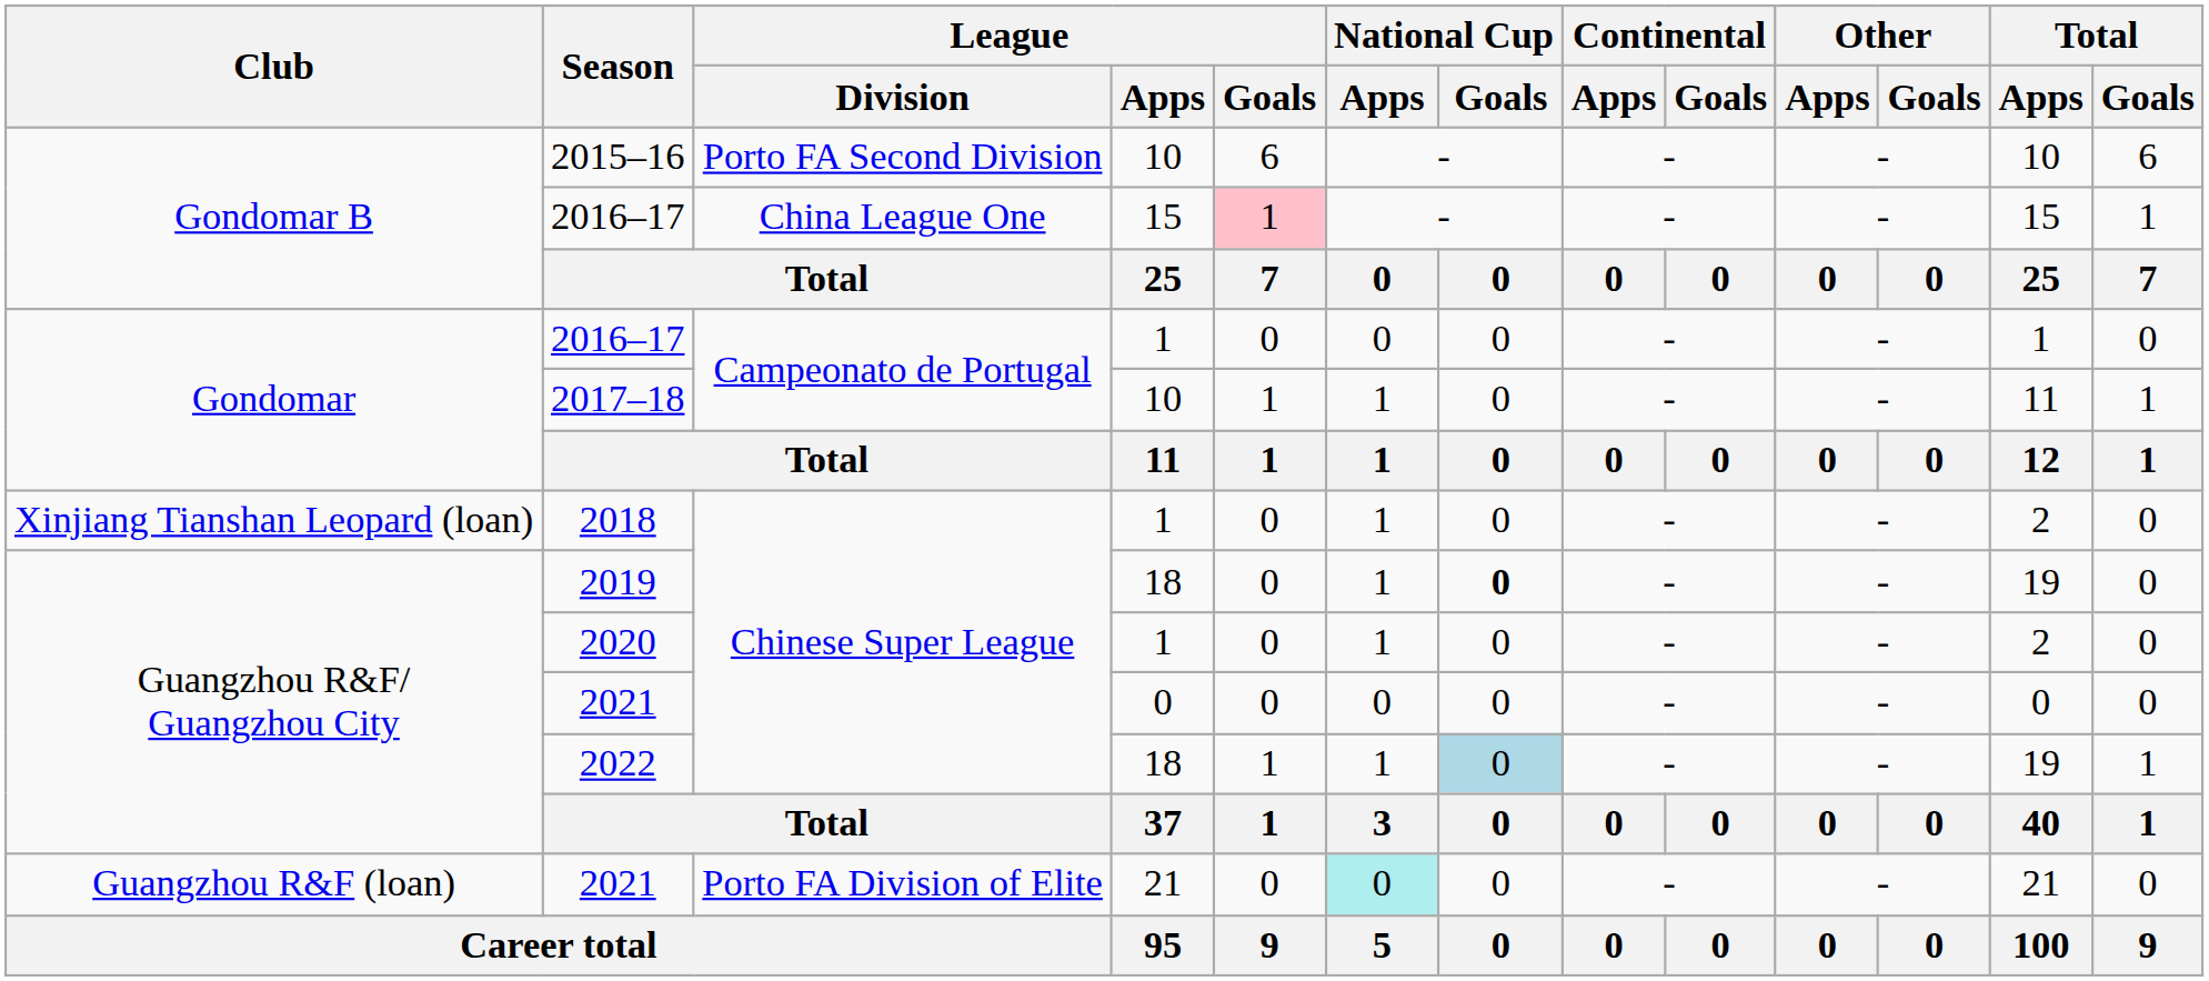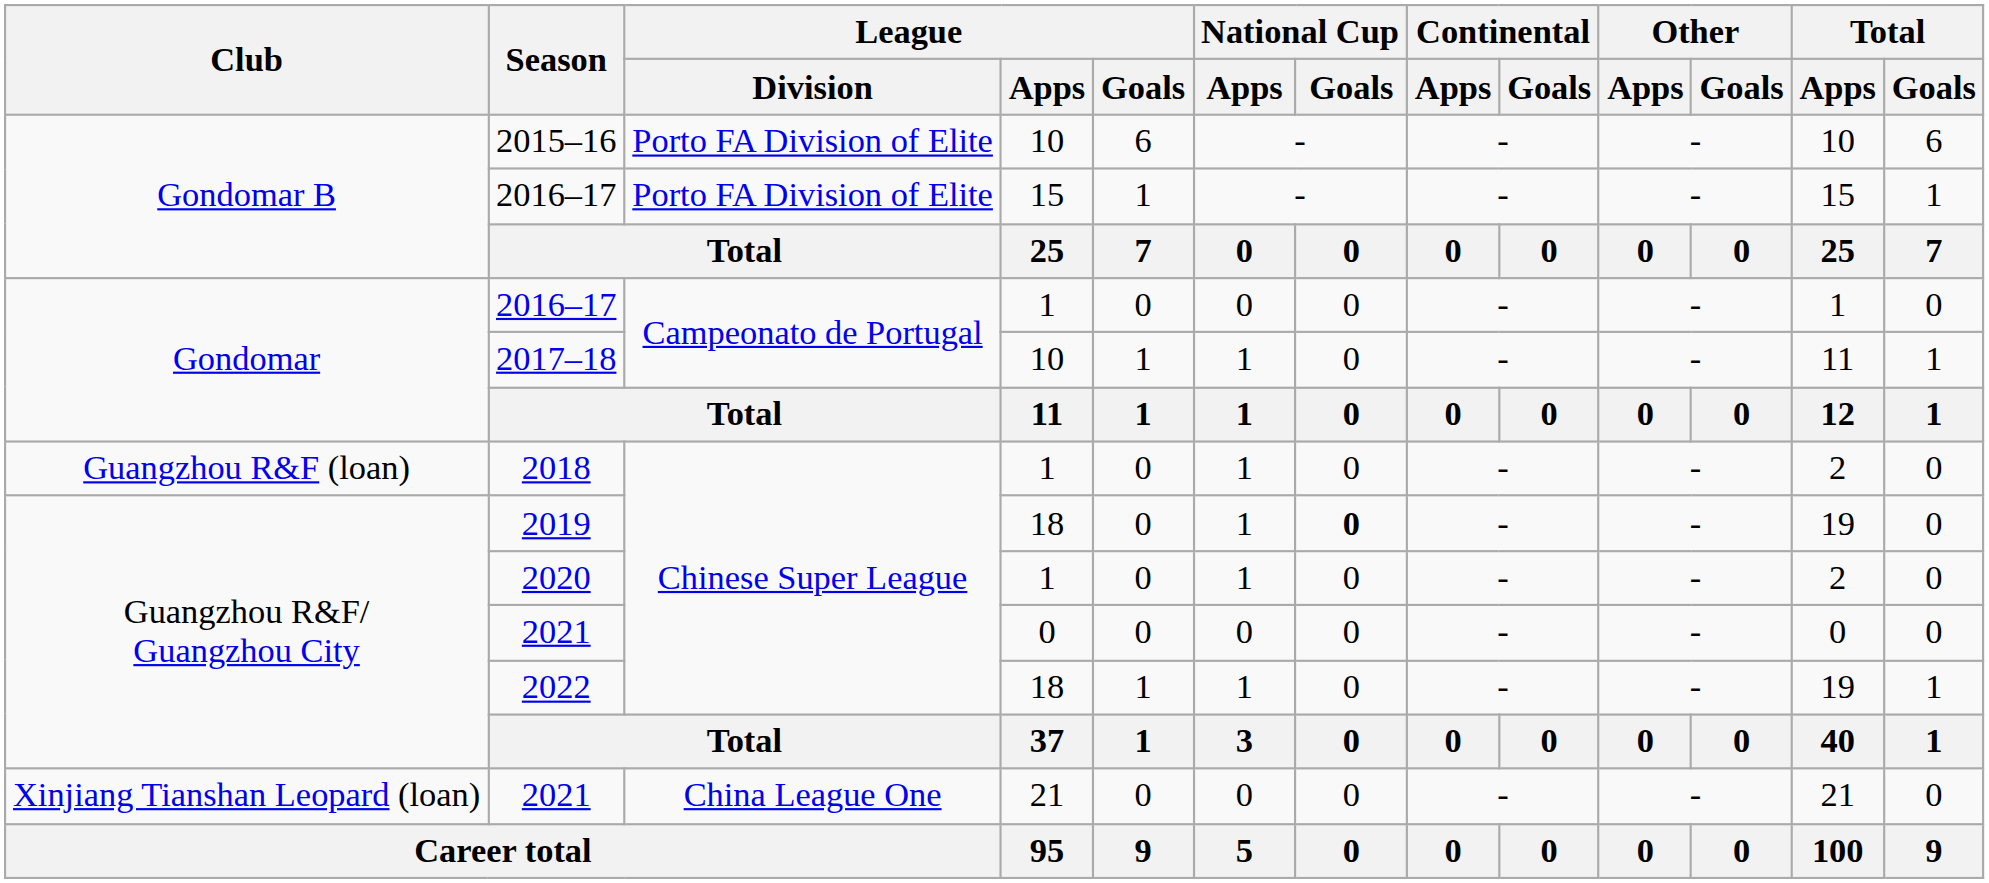2015–16 | League / Division: Porto FA Second Division -> Porto FA Division of Elite
2016–17 / 15 | League / Division: China League One -> Porto FA Division of Elite
2016–17 / 15 | League / Goals: pink background -> no background
2018 | Club: Xinjiang Tianshan Leopard (loan) -> Guangzhou R&F (loan)
2022 | National Cup / Goals: lightblue background -> no background
2021 / 21 | Club: Guangzhou R&F (loan) -> Xinjiang Tianshan Leopard (loan)
2021 / 21 | League / Division: Porto FA Division of Elite -> China League One
2021 / 21 | National Cup / Apps: paleturquoise background -> no background
